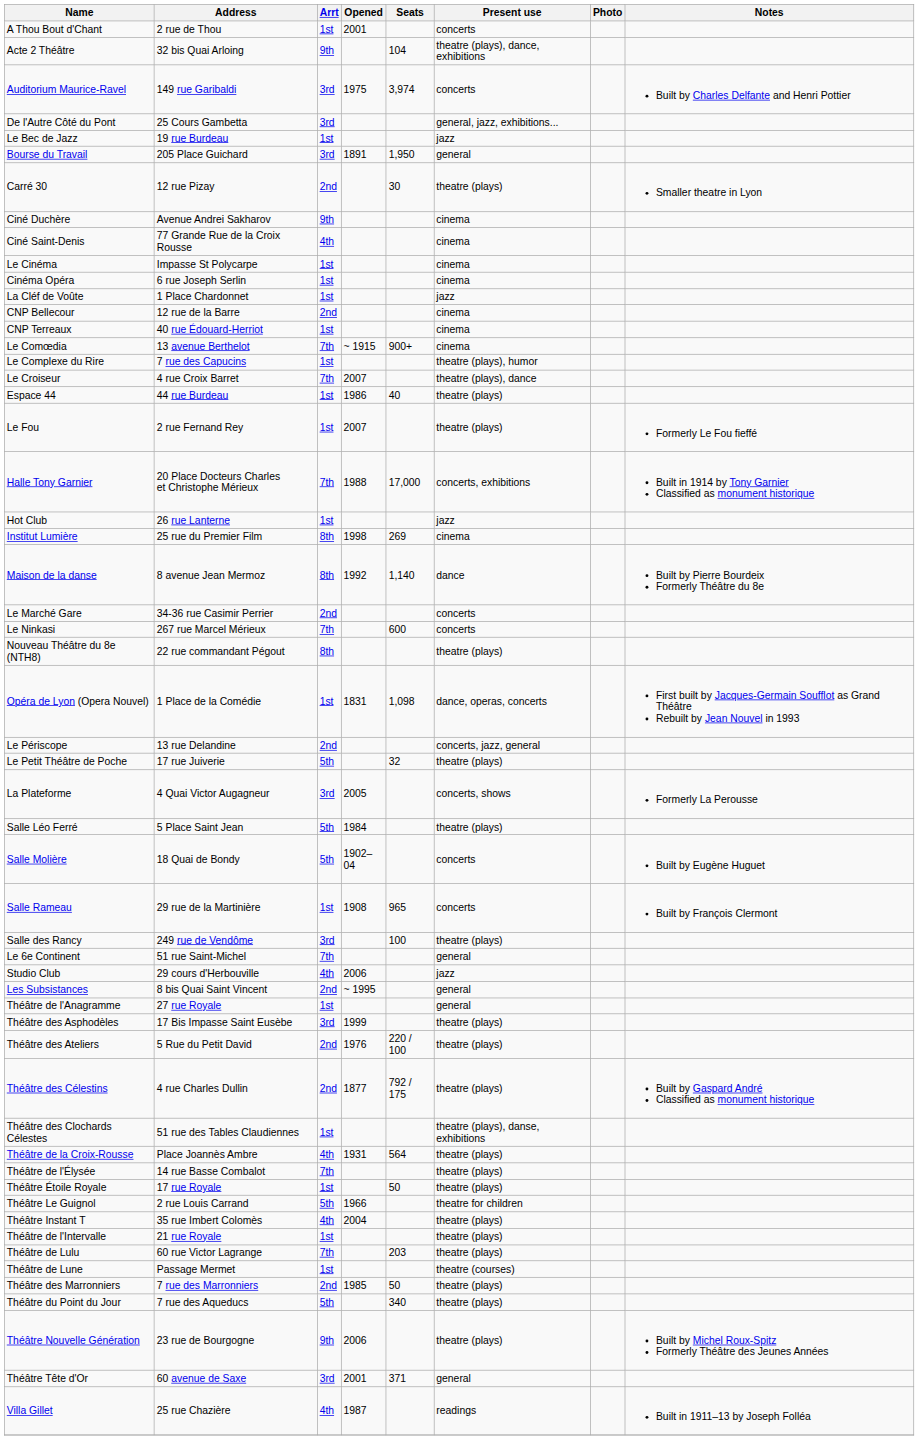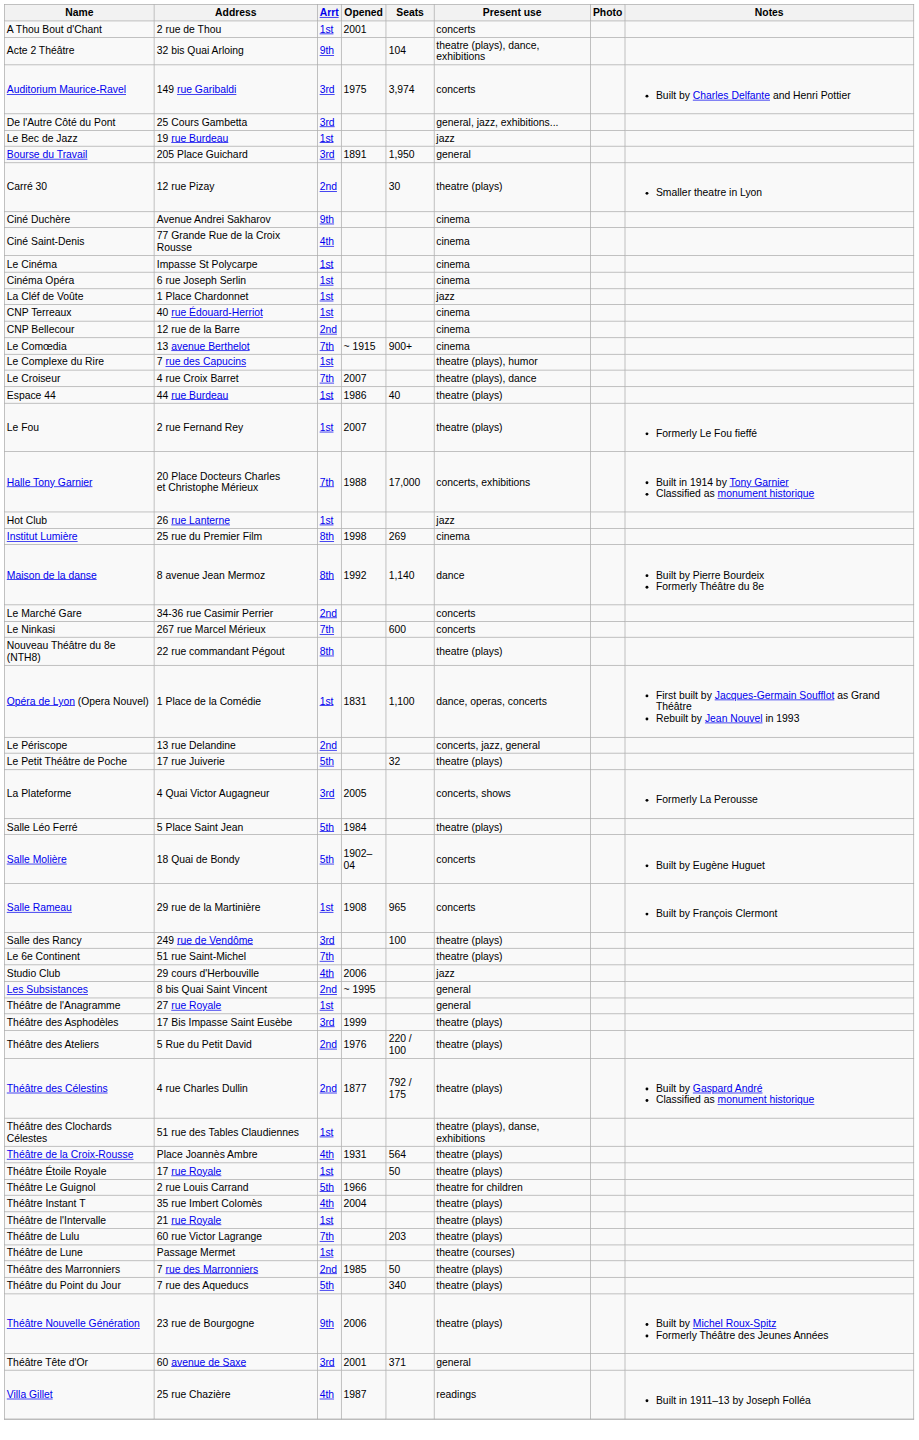rows swapped: CNP Bellecour <-> CNP Terreaux
Opéra de Lyon (Opera Nouvel) | Seats: 1,098 -> 1,100
Le 6e Continent | Present use: general -> theatre (plays)
- row: Théâtre de l'Élysée | 14 rue Basse Combalot | 7th | theatre (plays)
